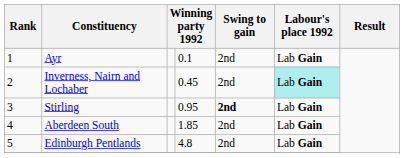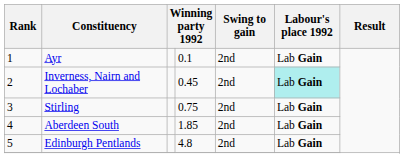Stirling | column 4: 0.95 -> 0.75
Stirling | Swing to gain: bold -> normal
